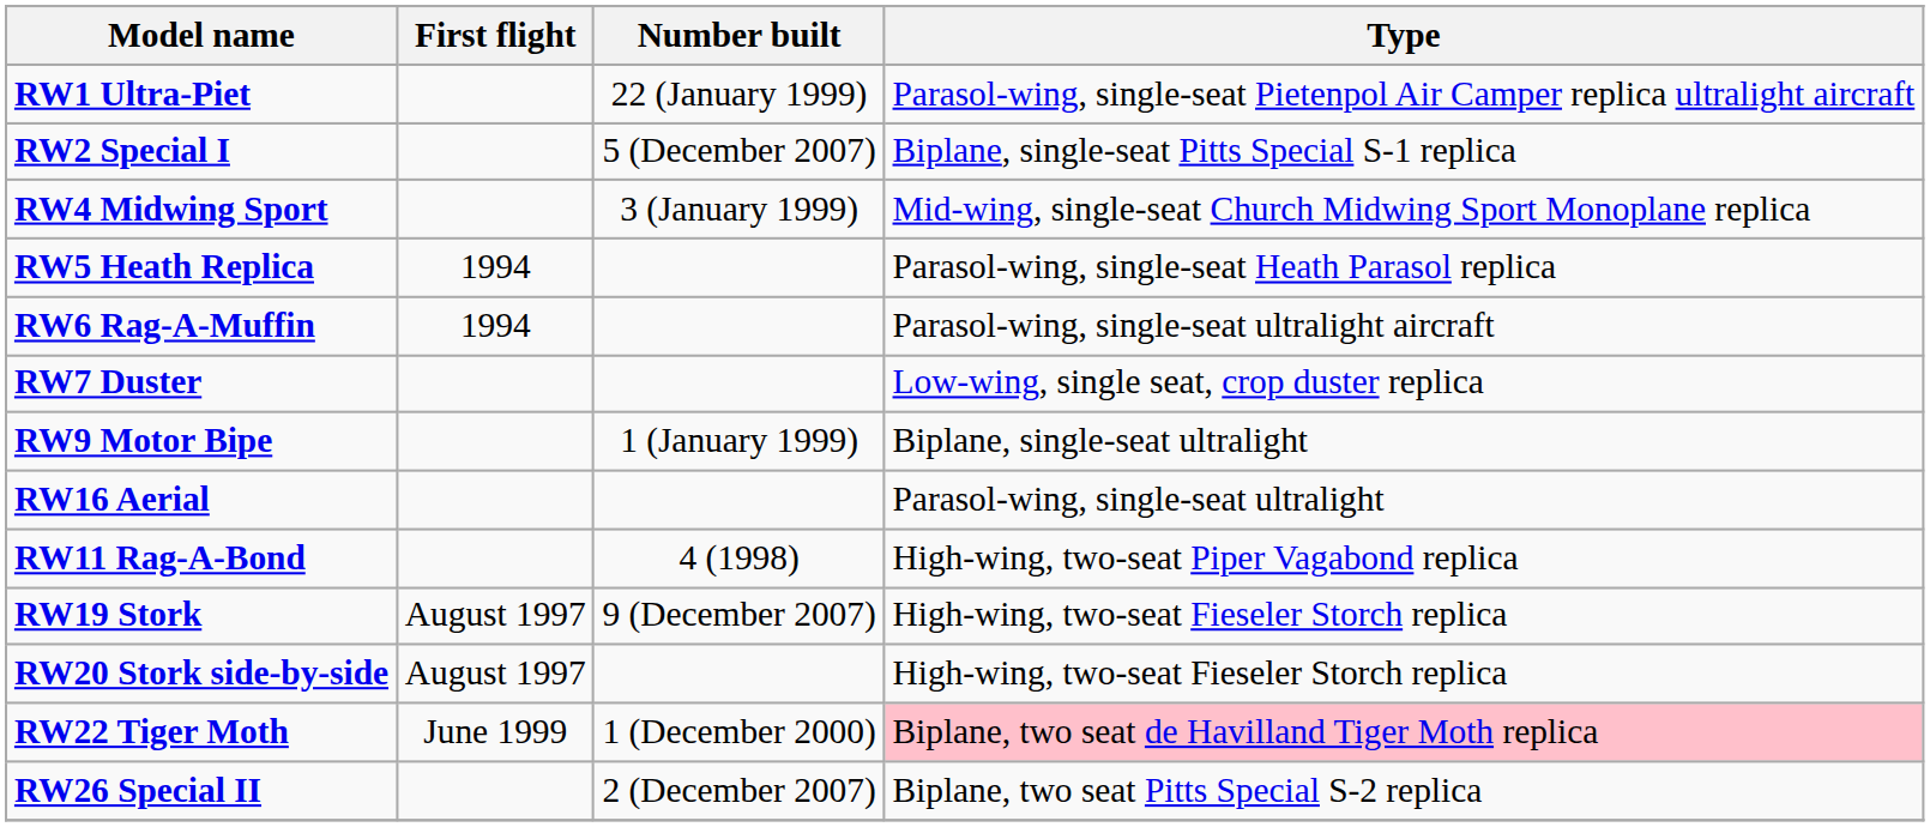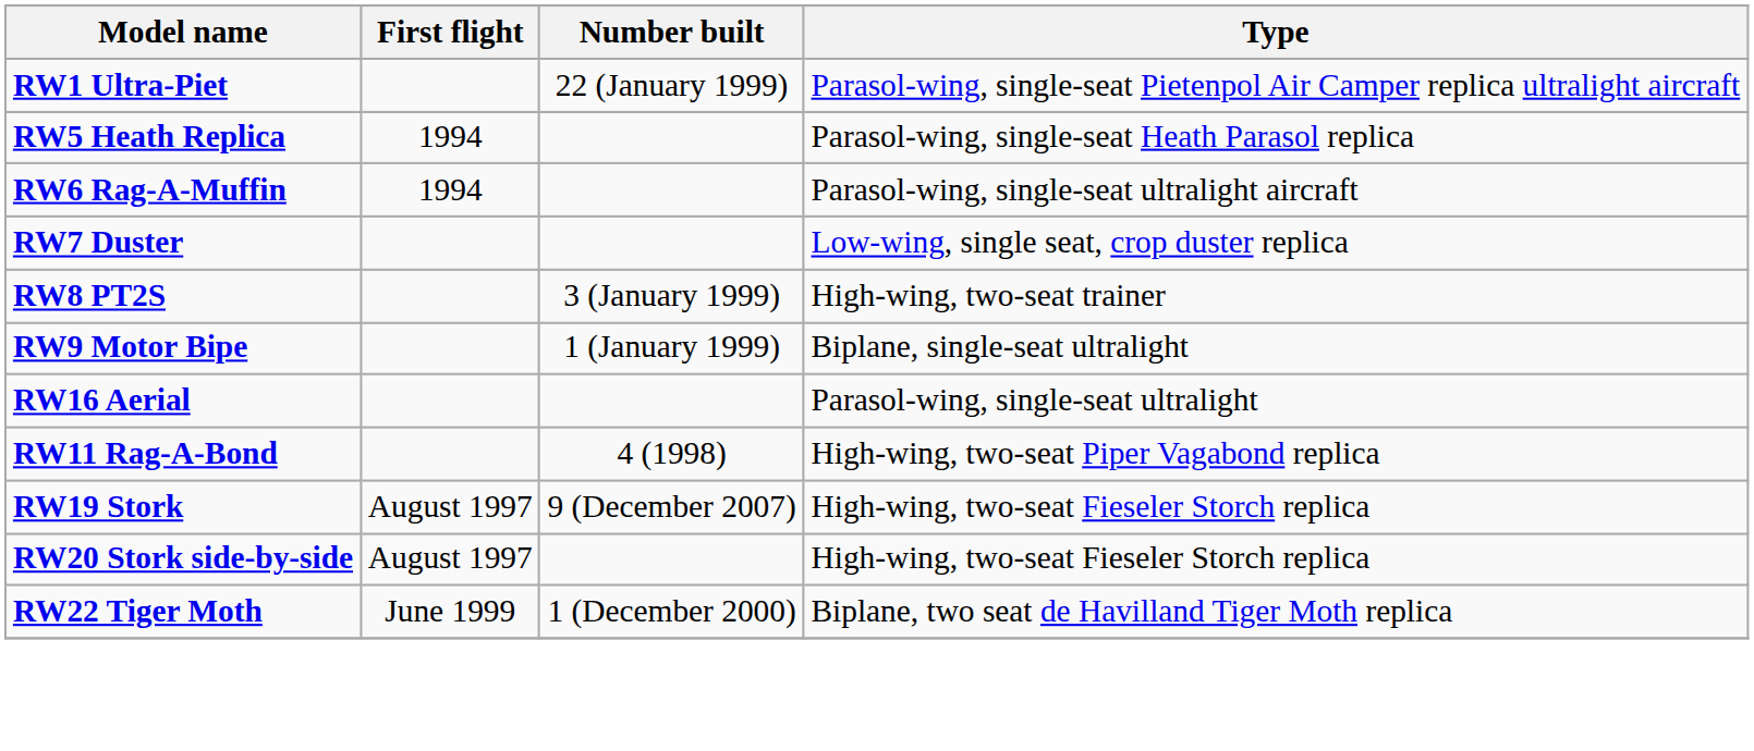- row: RW2 Special I | 5 (December 2007) | Biplane, single-seat Pitts Special S-1 replica
- row: RW4 Midwing Sport | 3 (January 1999) | Mid-wing, single-seat Church Midwing Sport Monoplane replica
+ row: RW8 PT2S | 3 (January 1999) | High-wing, two-seat trainer
RW22 Tiger Moth | Type: pink background -> no background
- row: RW26 Special II | 2 (December 2007) | Biplane, two seat Pitts Special S-2 replica
